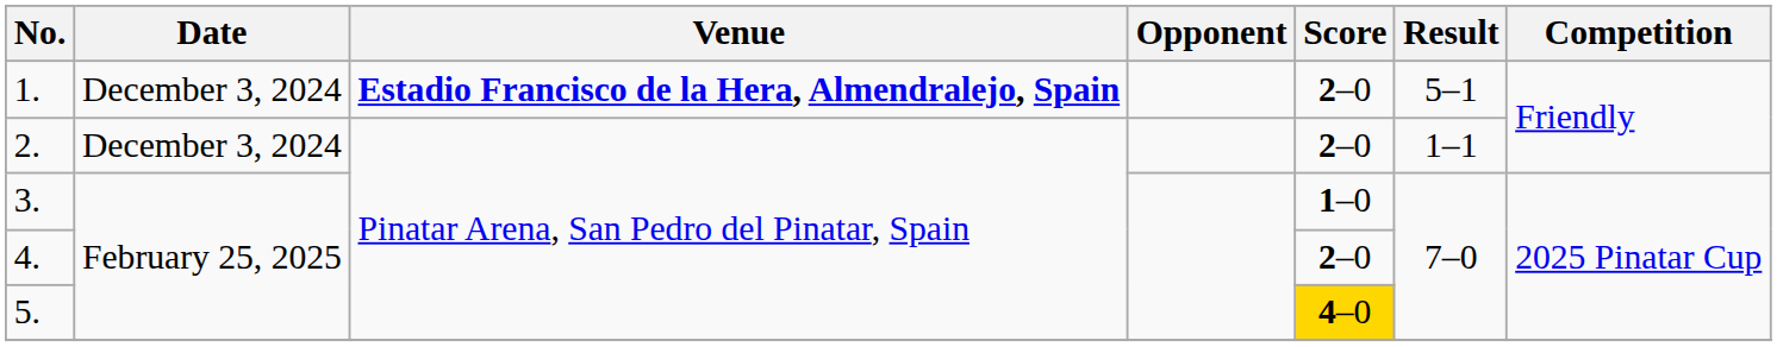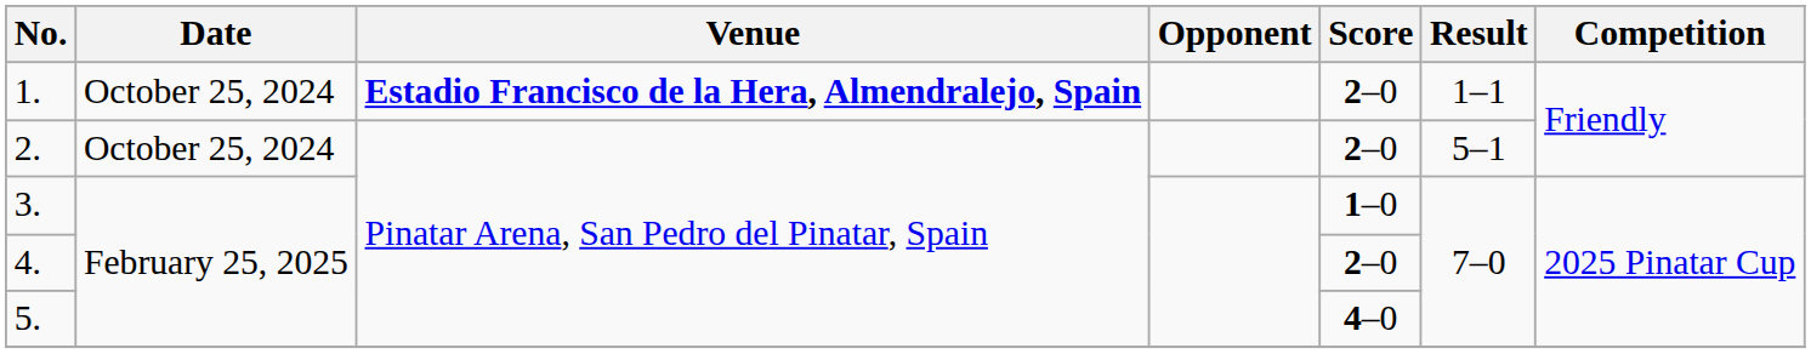1. | Date: December 3, 2024 -> October 25, 2024
1. | Result: 5–1 -> 1–1
2. | Date: December 3, 2024 -> October 25, 2024
2. | Result: 1–1 -> 5–1
5. | Score: gold background -> no background
